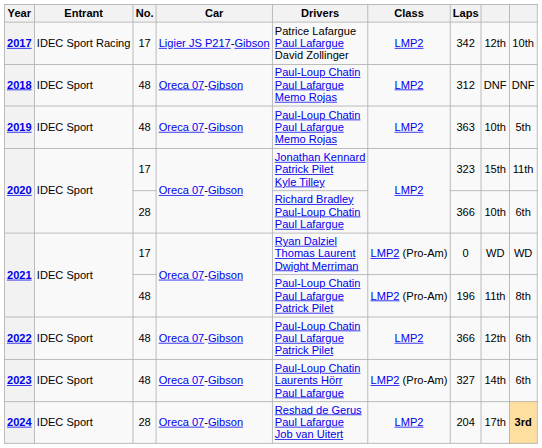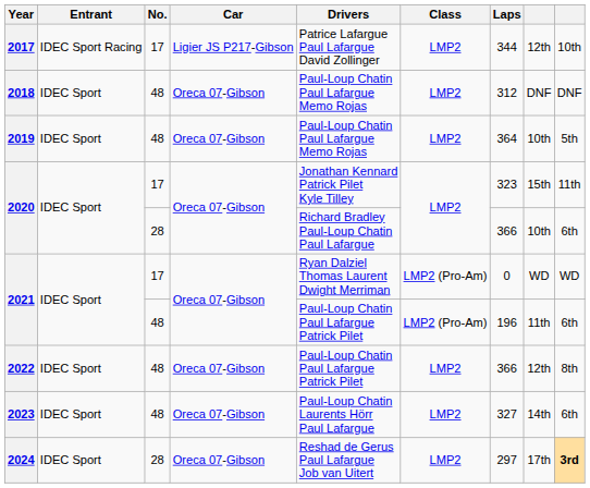2017 | Laps: 342 -> 344
2019 | Laps: 363 -> 364
2021 / 48 | column 9: 8th -> 6th
2022 | column 9: 6th -> 8th
2023 | Class: LMP2 (Pro-Am) -> LMP2
2024 | Laps: 204 -> 297
